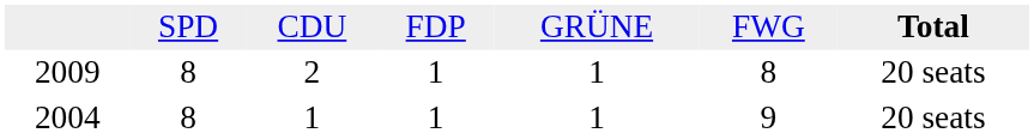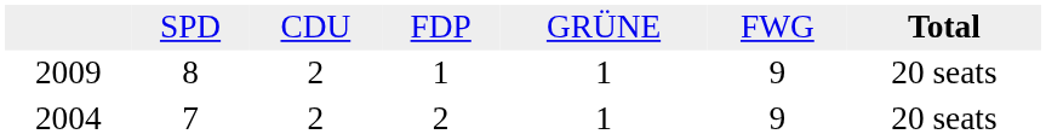2009 | column 6: 8 -> 9
2004 | column 2: 8 -> 7
2004 | column 3: 1 -> 2
2004 | column 4: 1 -> 2
